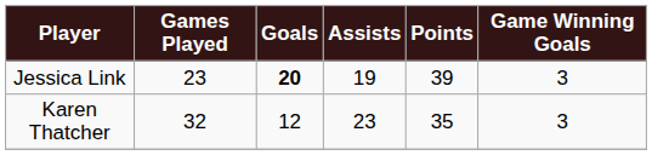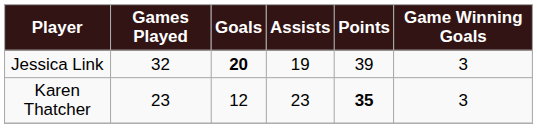Jessica Link | Games Played: 23 -> 32
Karen Thatcher | Games Played: 32 -> 23
Karen Thatcher | Points: normal -> bold
